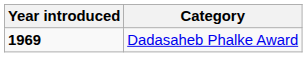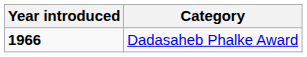Dadasaheb Phalke Award | Year introduced: 1969 -> 1966
